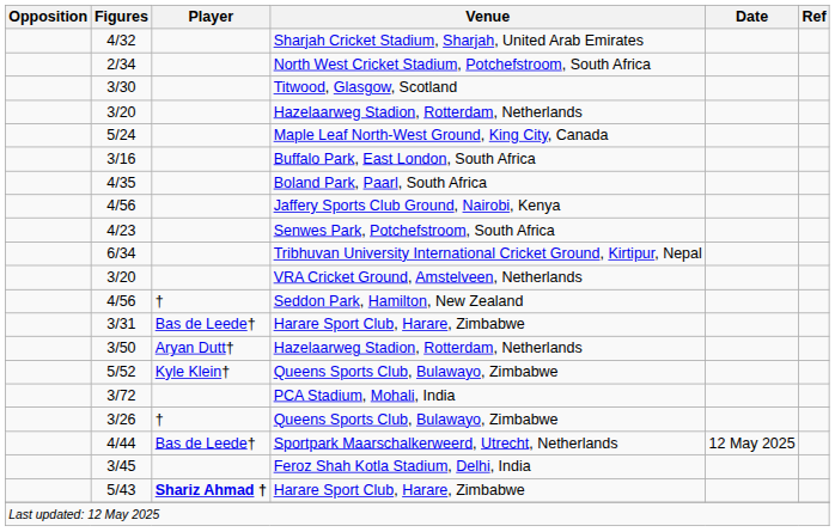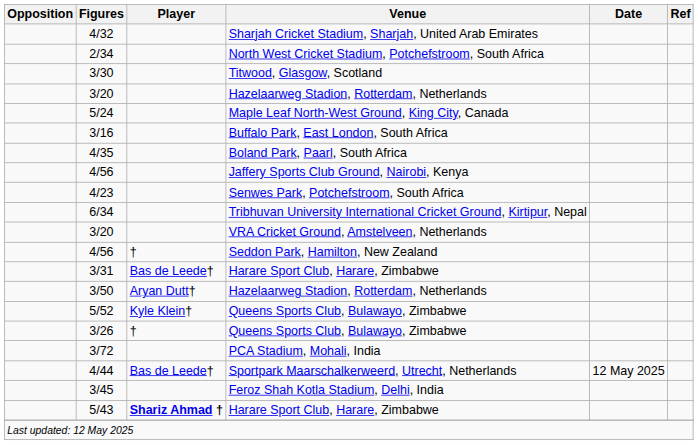rows swapped: 3/72 <-> 3/26
